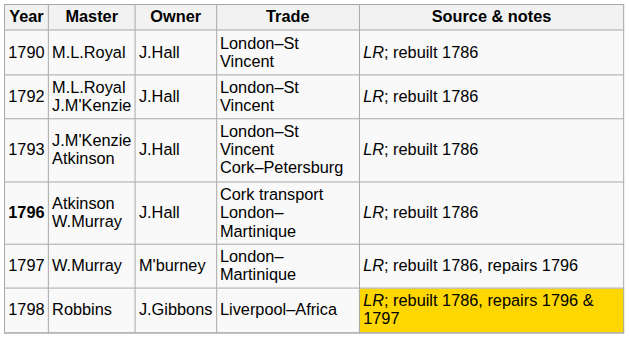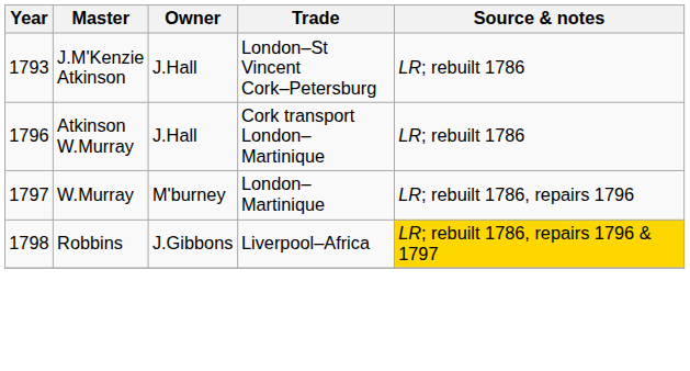- row: 1790 | M.L.Royal | J.Hall | London–St Vincent | LR; rebuilt 1786
- row: 1792 | M.L.Royal J.M'Kenzie | J.Hall | London–St Vincent | LR; rebuilt 1786
Atkinson W.Murray | Year: bold -> normal
